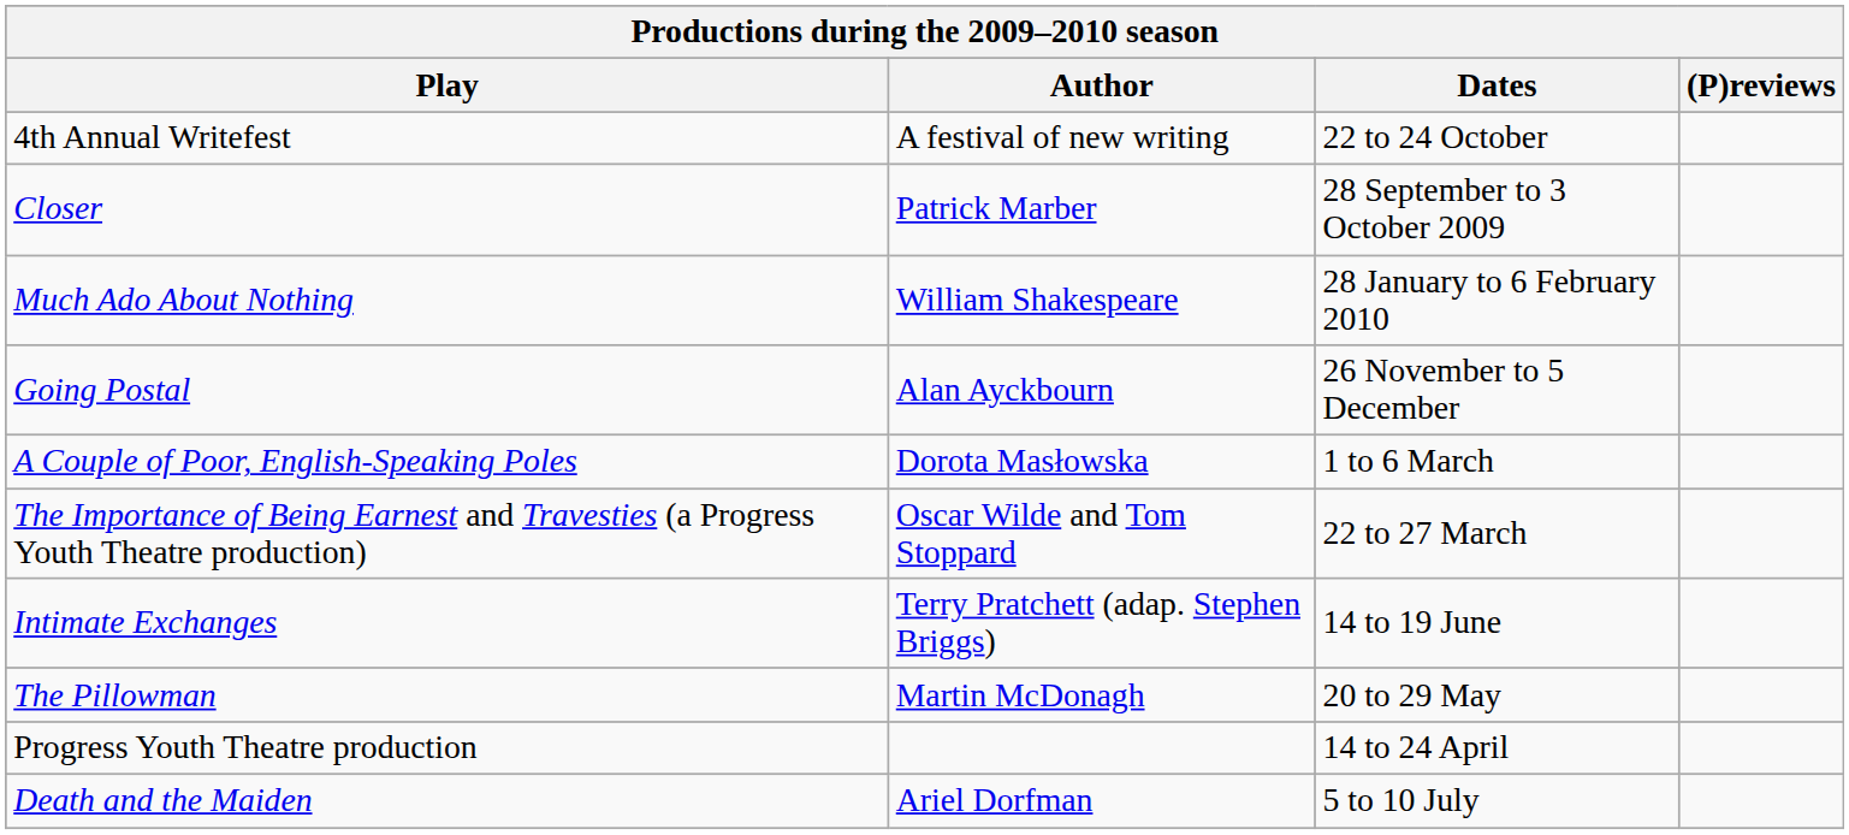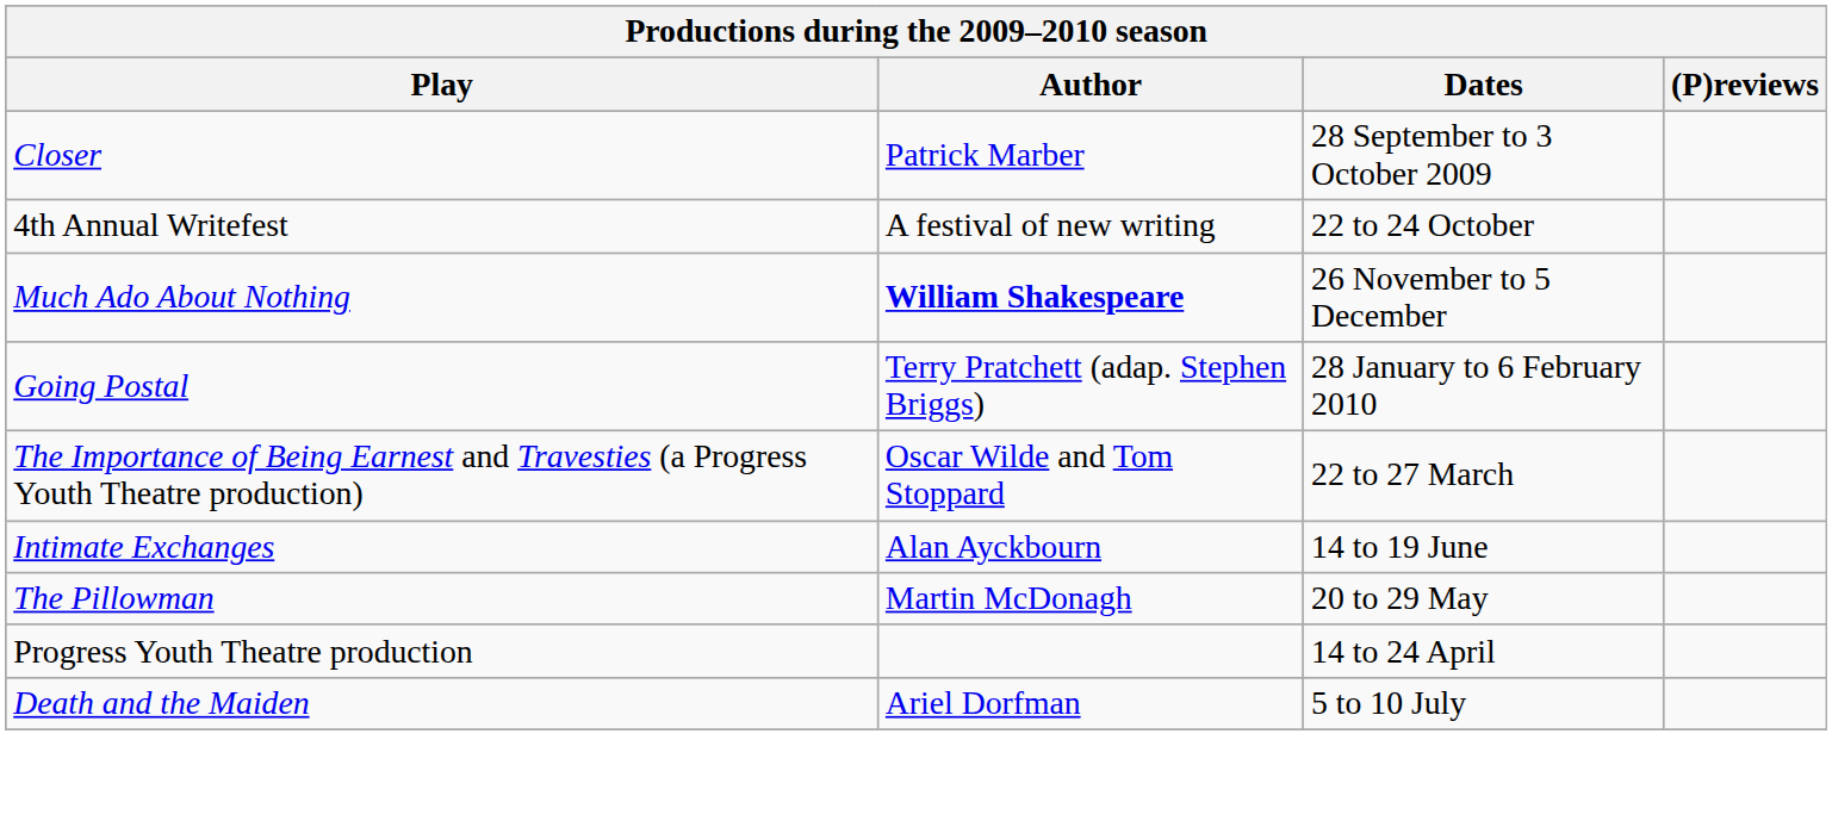rows swapped: Closer <-> 4th Annual Writefest
Much Ado About Nothing | Author: normal -> bold
Much Ado About Nothing | Dates: 28 January to 6 February 2010 -> 26 November to 5 December
Going Postal | Author: Alan Ayckbourn -> Terry Pratchett (adap. Stephen Briggs)
Going Postal | Dates: 26 November to 5 December -> 28 January to 6 February 2010
- row: A Couple of Poor, English-Speaking Poles | Dorota Masłowska | 1 to 6 March
Intimate Exchanges | Author: Terry Pratchett (adap. Stephen Briggs) -> Alan Ayckbourn
